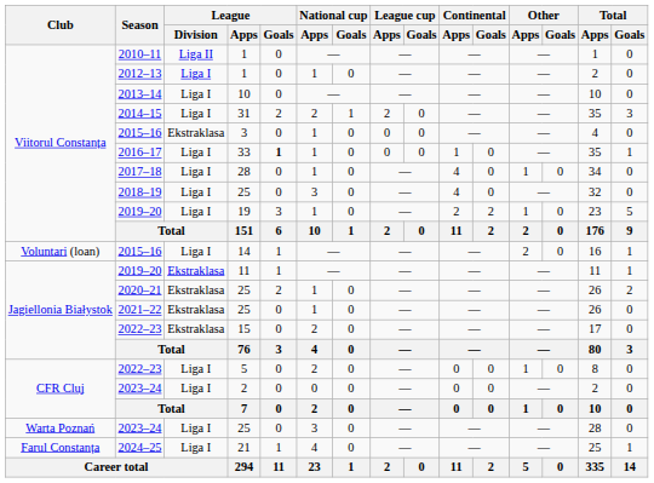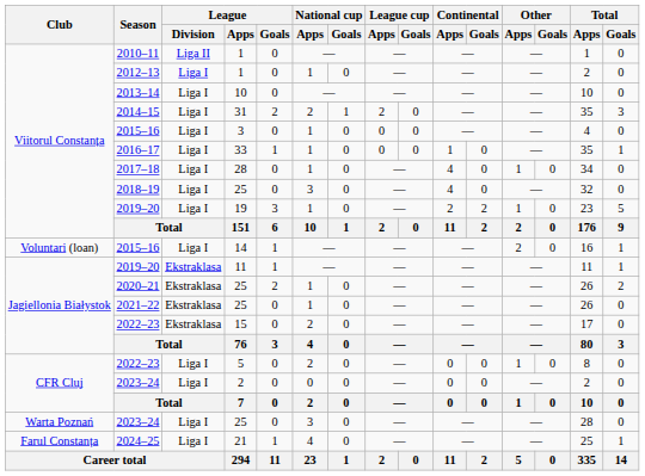2015–16 / 3 | League / Division: Ekstraklasa -> Liga I
2016–17 | League / Goals: bold -> normal
